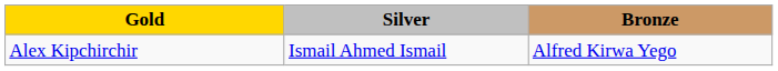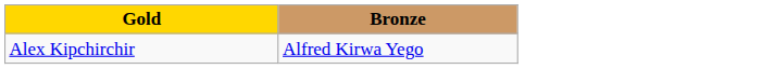- column: Silver | Ismail Ahmed Ismail
